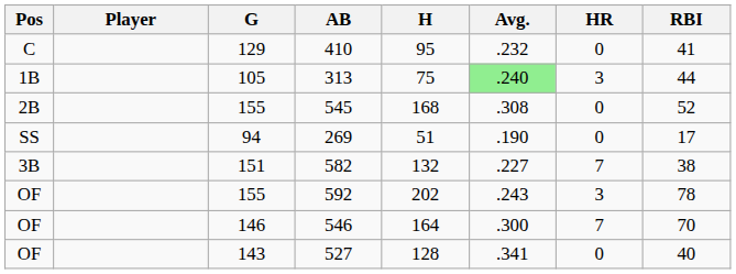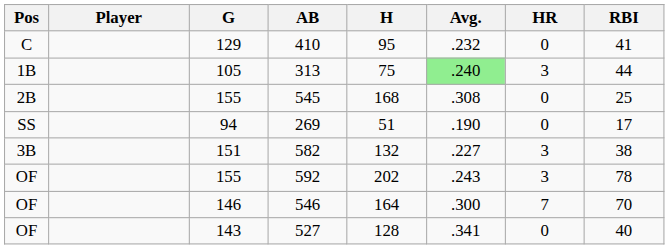545 | RBI: 52 -> 25
582 | HR: 7 -> 3
